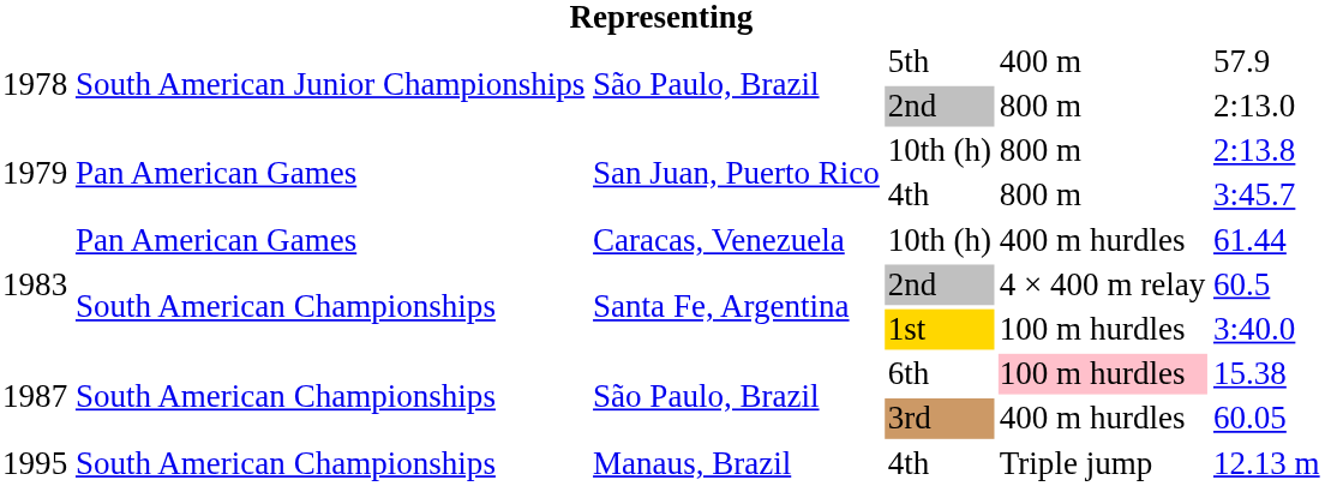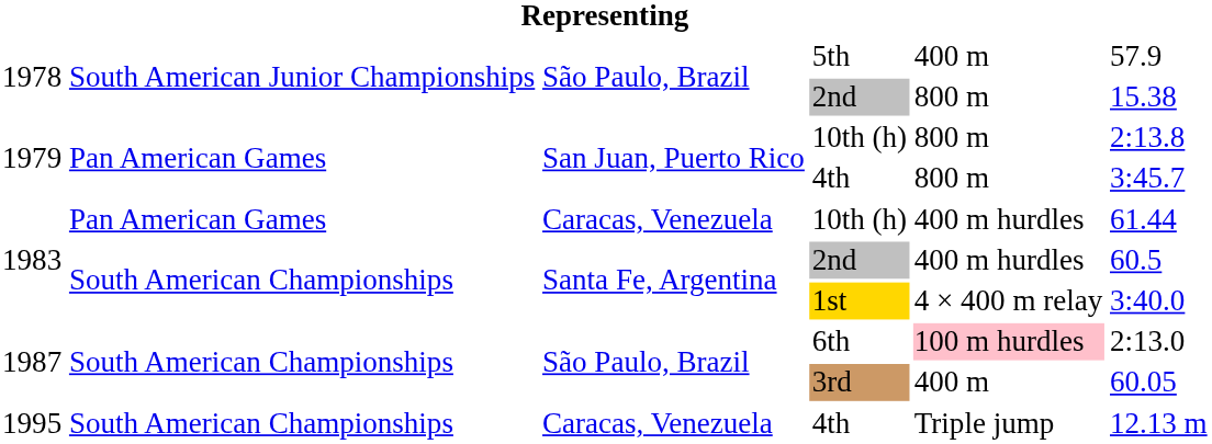1978 / 2nd | column 6: 2:13.0 -> 15.38
1983 / 2nd | column 5: 4 × 400 m relay -> 400 m hurdles
1st | column 5: 100 m hurdles -> 4 × 400 m relay
6th | column 6: 15.38 -> 2:13.0
3rd | column 5: 400 m hurdles -> 400 m
1995 / 4th | column 3: Manaus, Brazil -> Caracas, Venezuela
